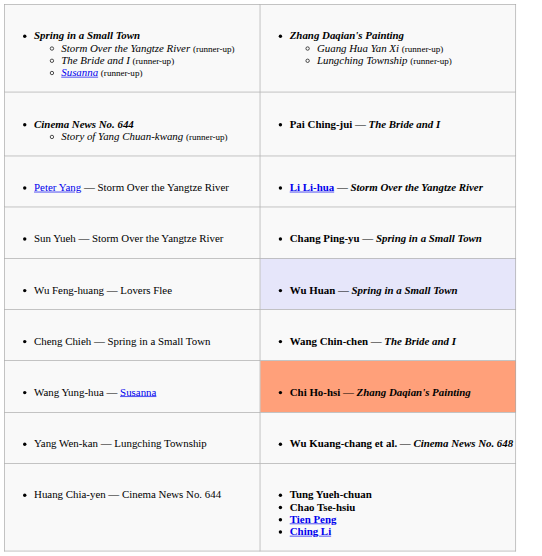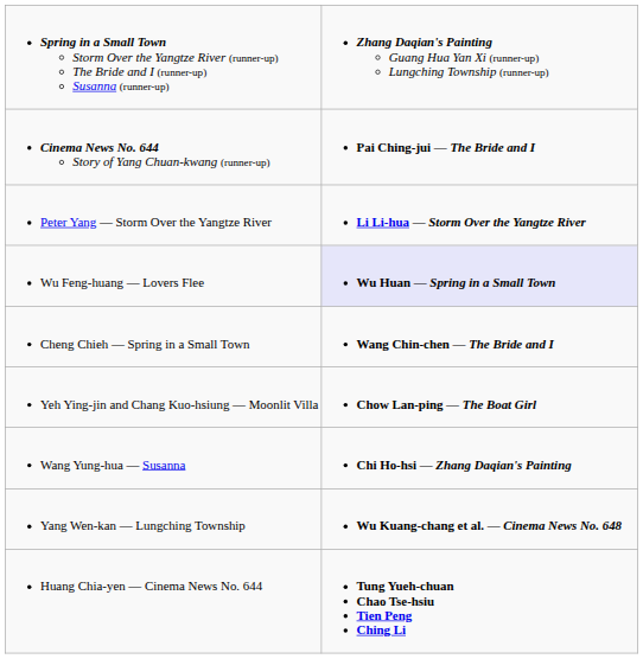- row: Sun Yueh — Storm Over the Yangtze River | Chang Ping-yu — Spring in a Small Town
+ row: Yeh Ying-jin and Chang Kuo-hsiung — Moonlit Villa | Chow Lan-ping — The Boat Girl
Wang Yung-hua — Susanna | column 2: lightsalmon background -> no background
